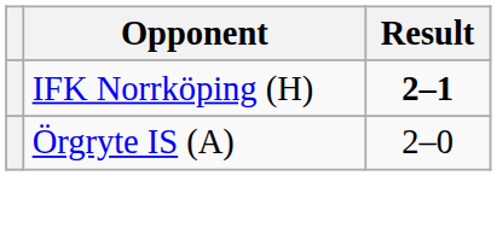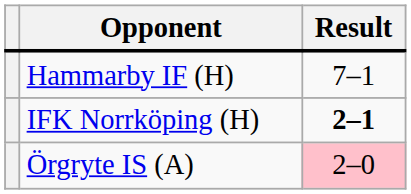+ row: Hammarby IF (H) | 7–1
Örgryte IS (A) | Result: no background -> pink background
